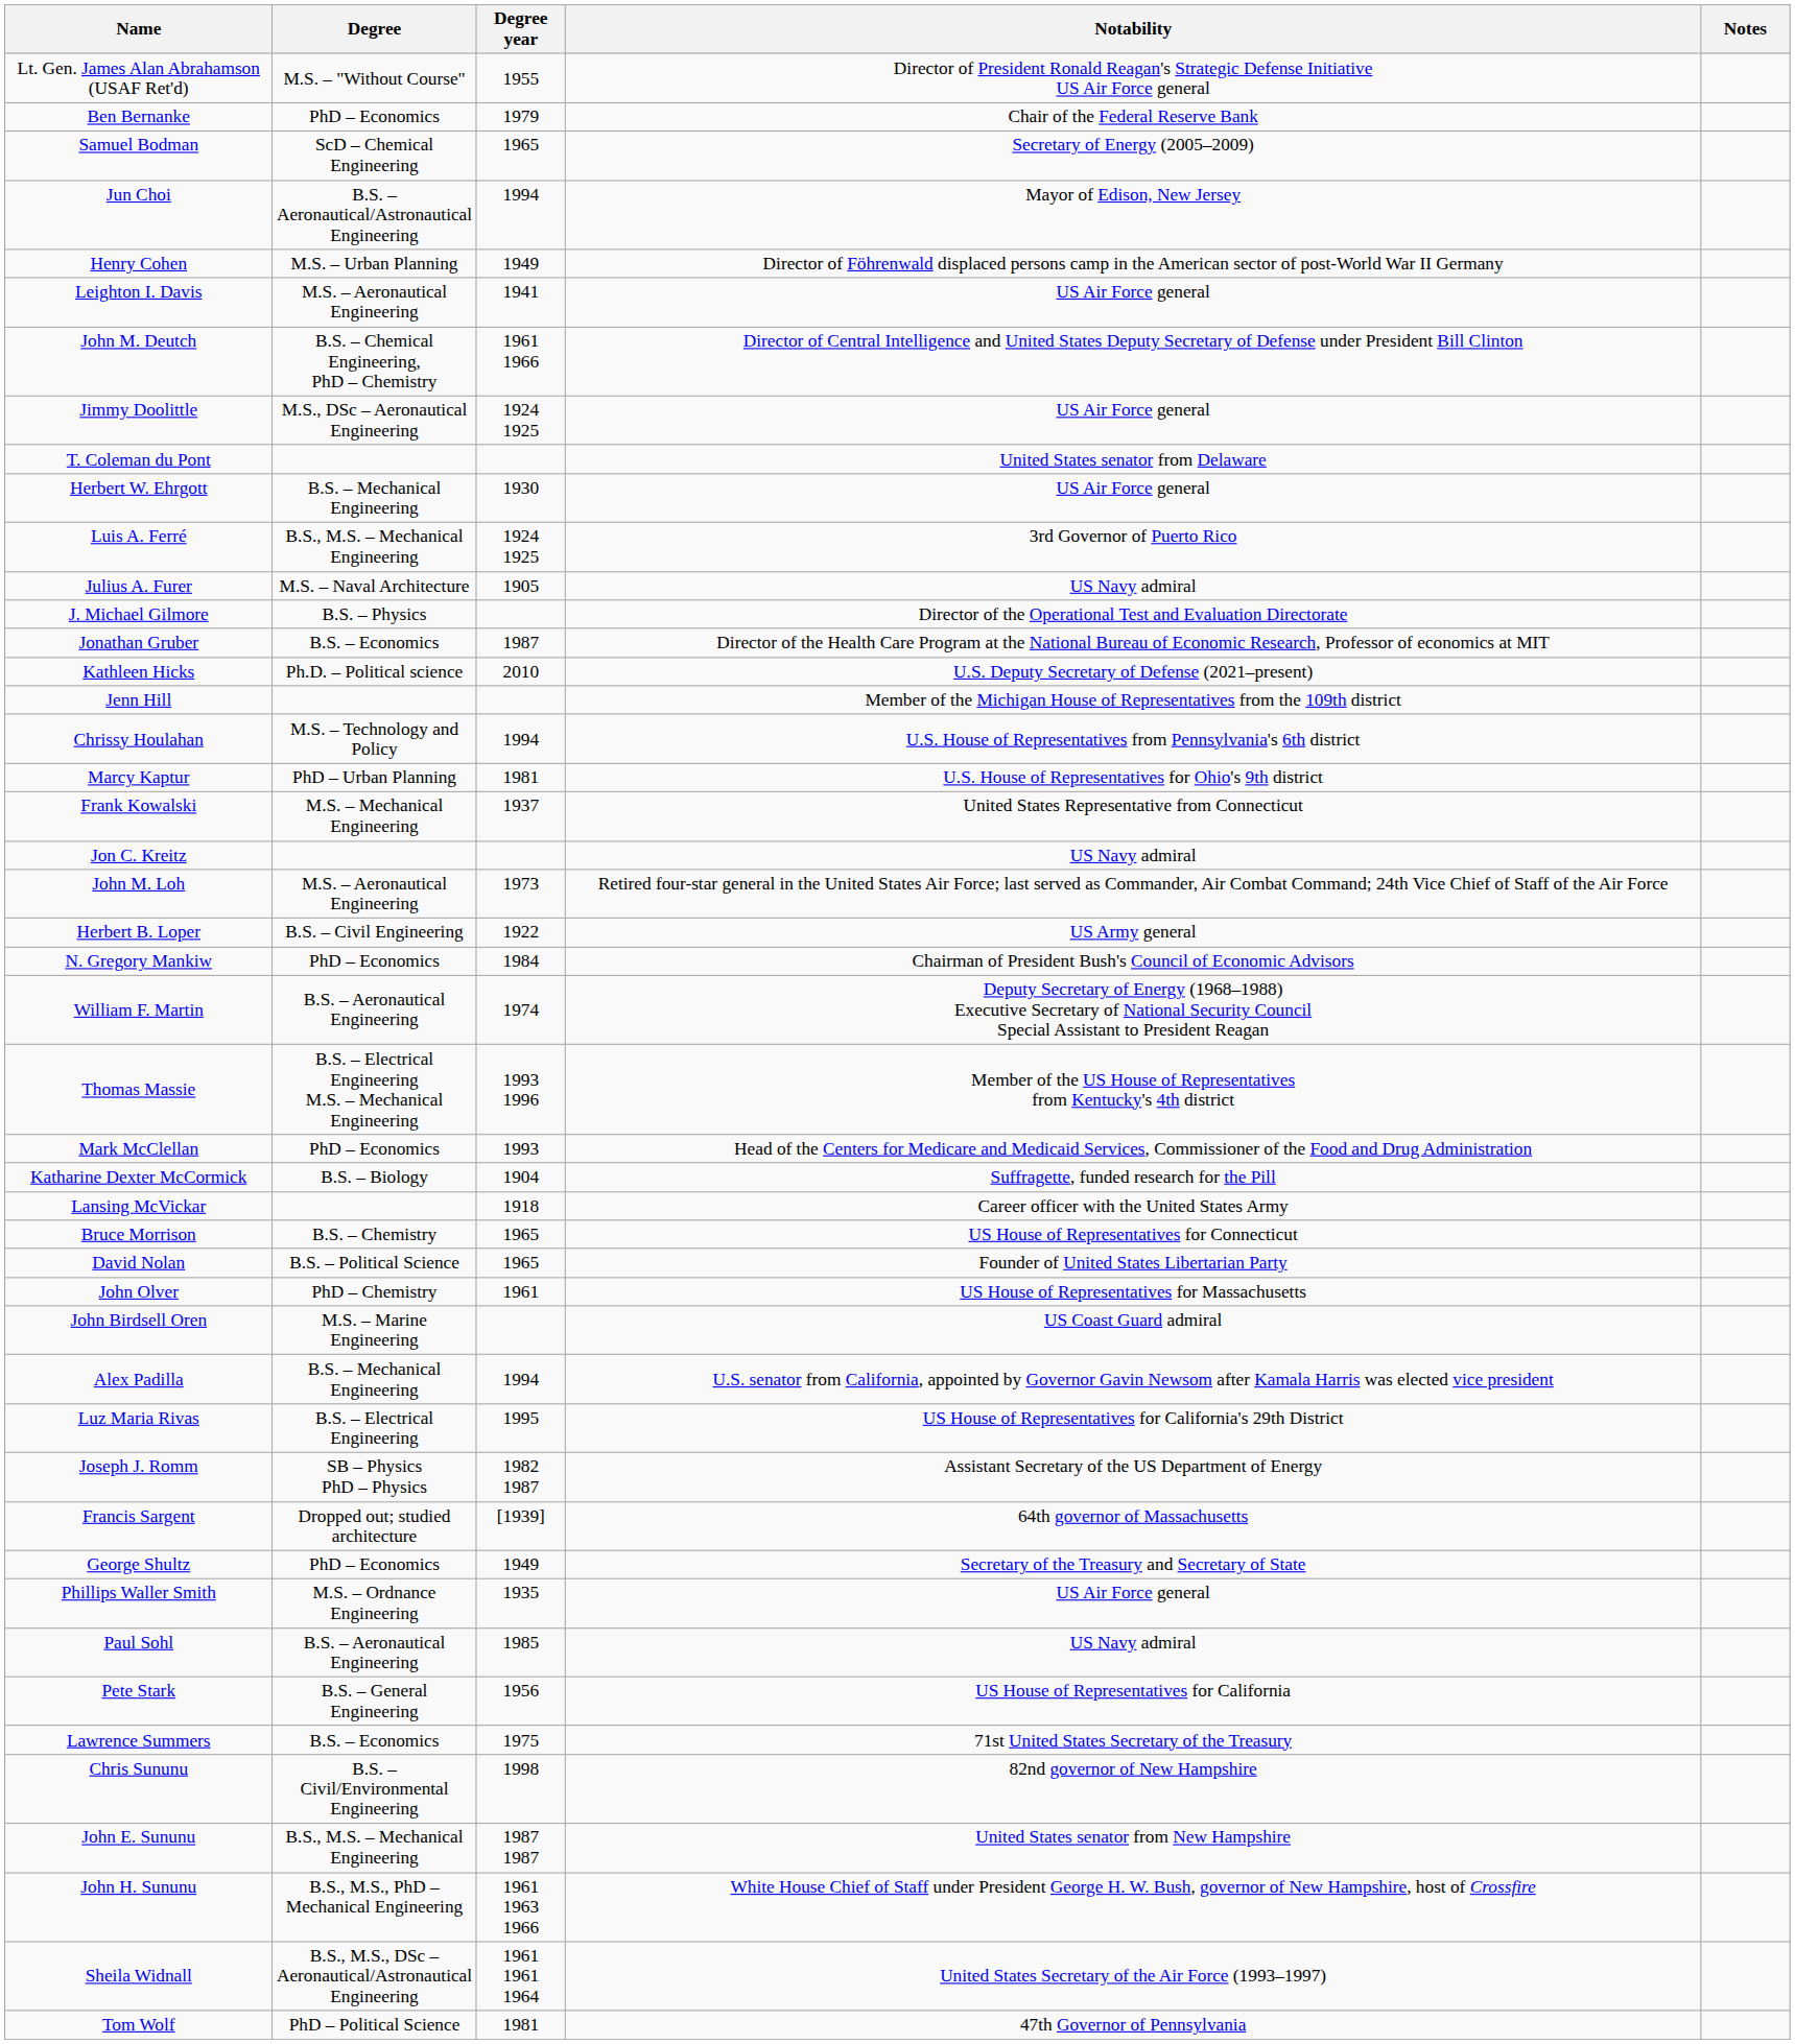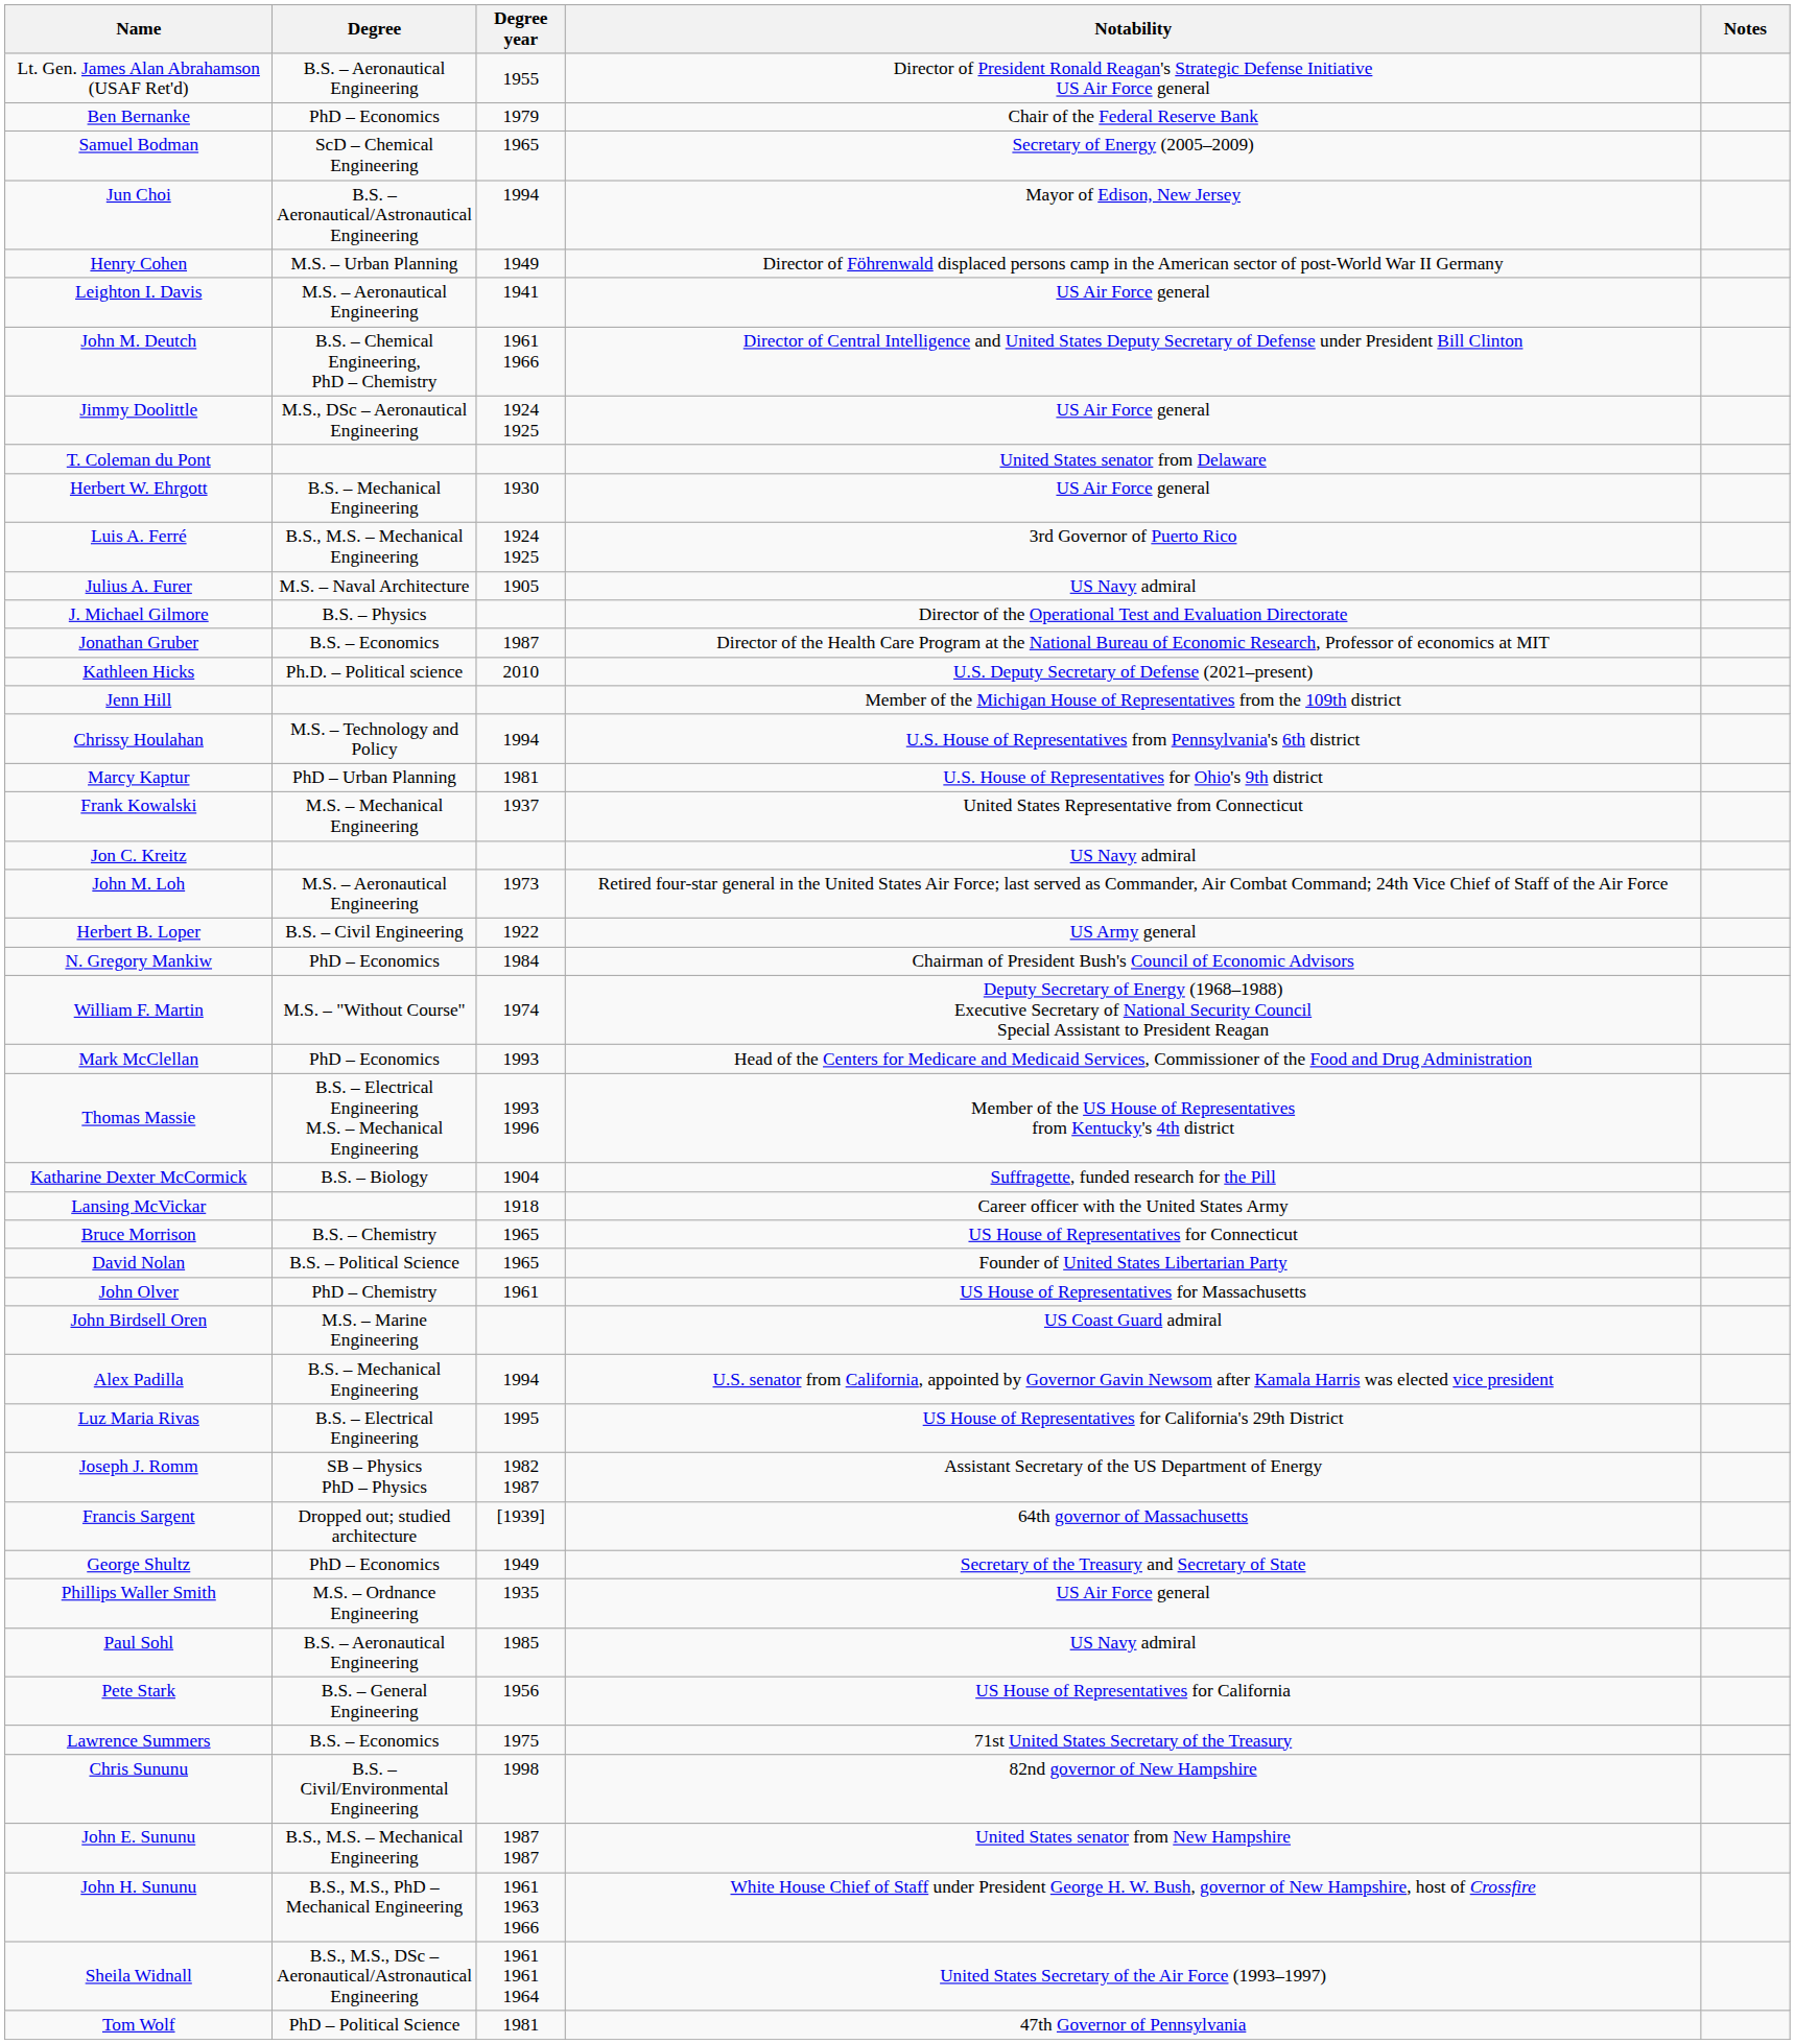Lt. Gen. James Alan Abrahamson (USAF Ret'd) | Degree: M.S. – "Without Course" -> B.S. – Aeronautical Engineering
William F. Martin | Degree: B.S. – Aeronautical Engineering -> M.S. – "Without Course"
rows swapped: Thomas Massie <-> Mark McClellan
